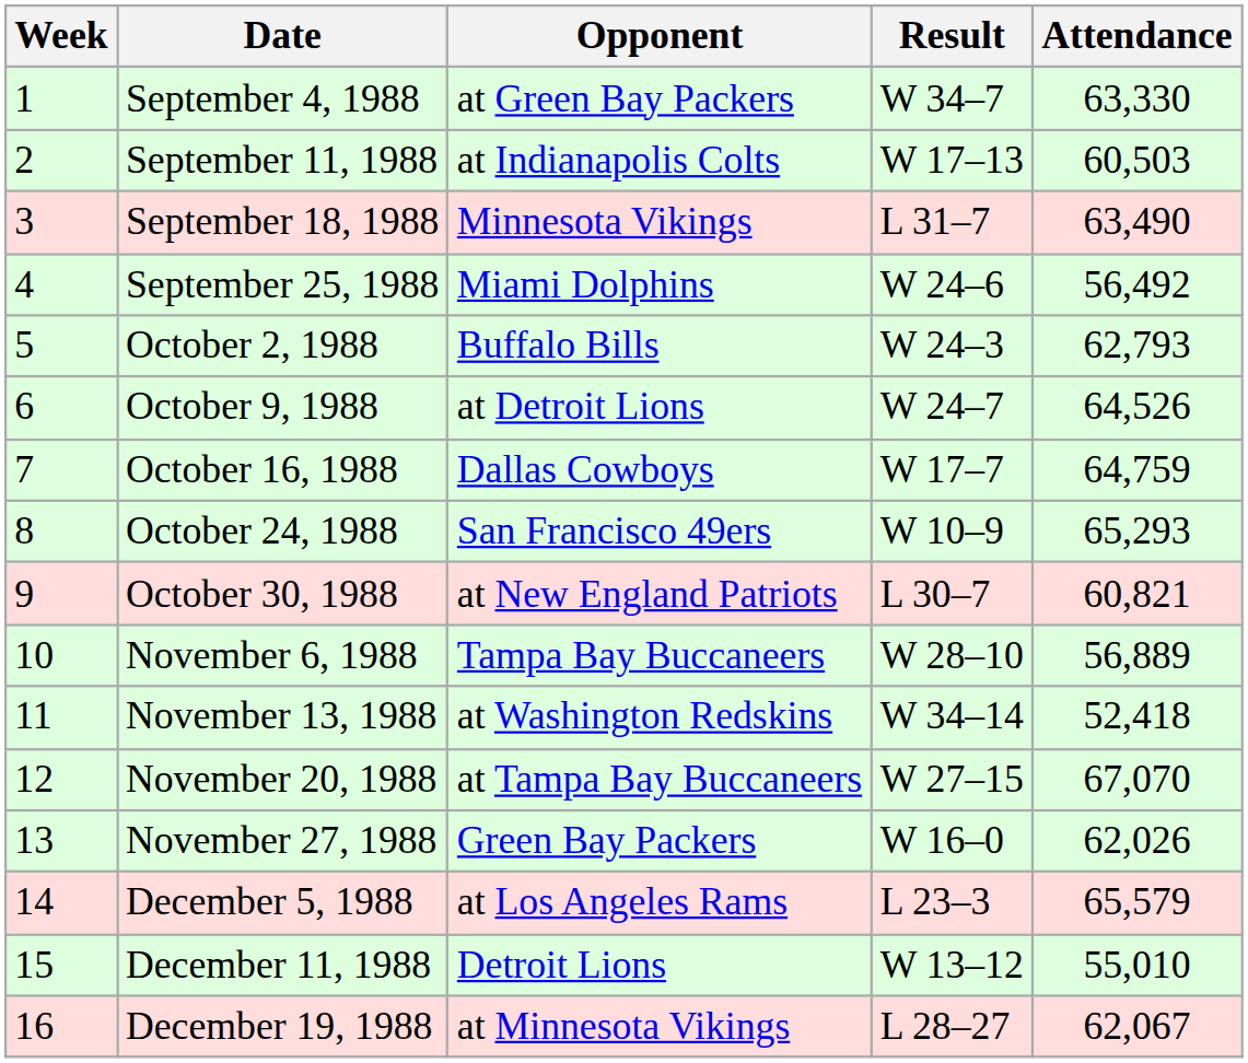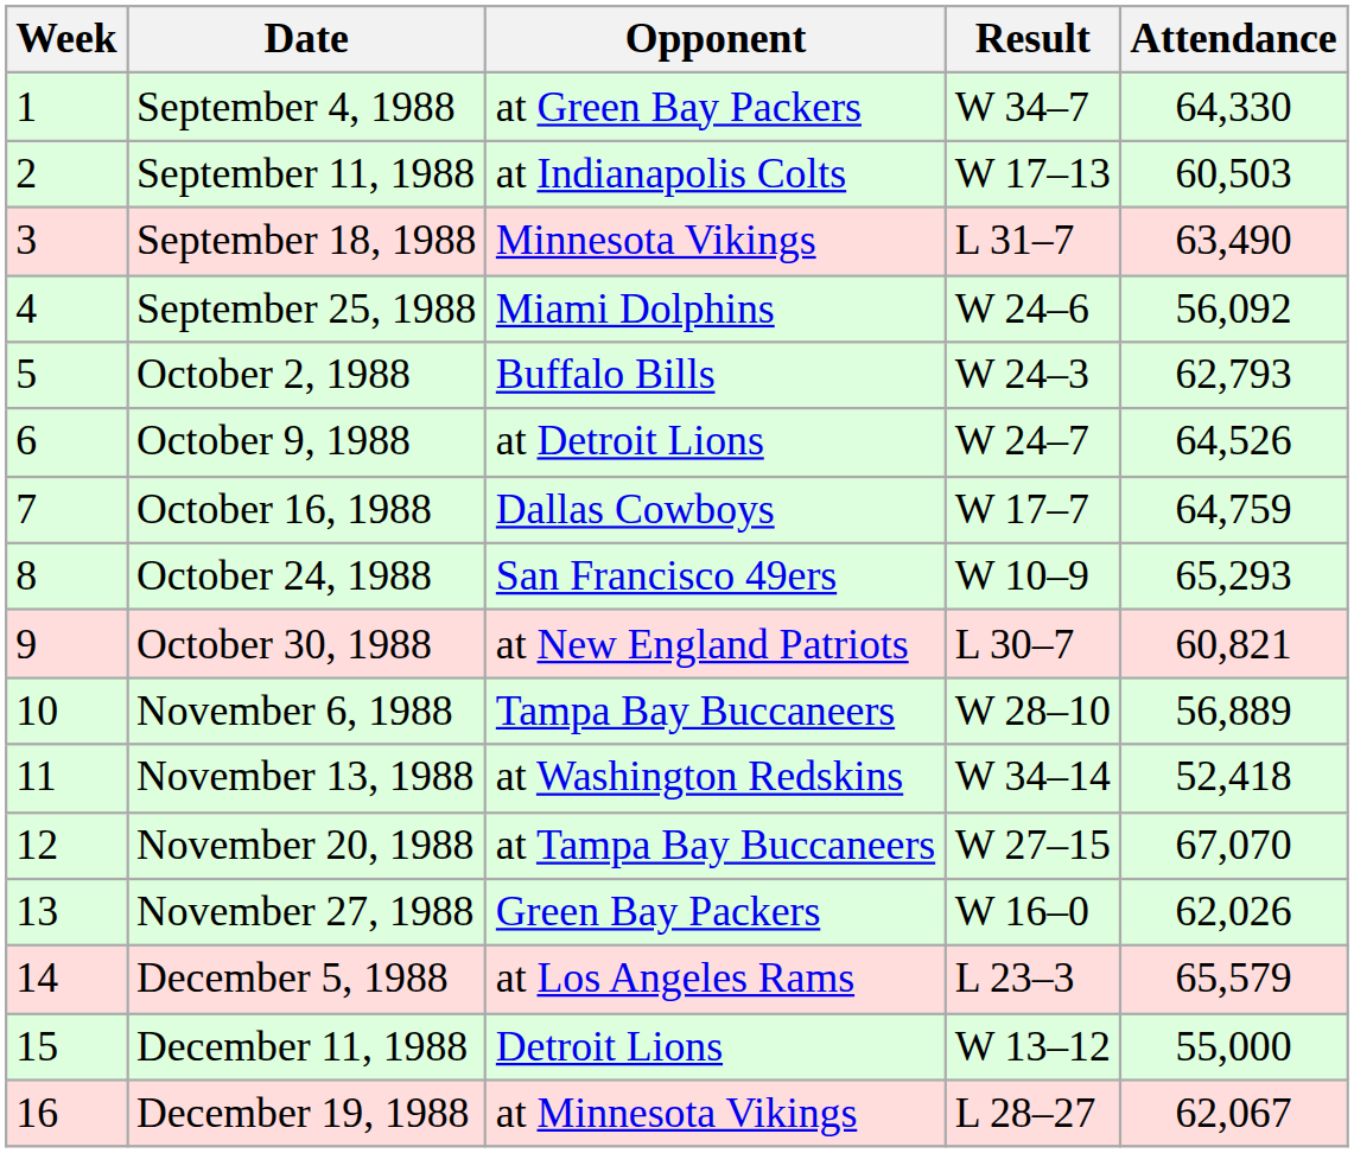September 4, 1988 | Attendance: 63,330 -> 64,330
September 25, 1988 | Attendance: 56,492 -> 56,092
December 11, 1988 | Attendance: 55,010 -> 55,000
